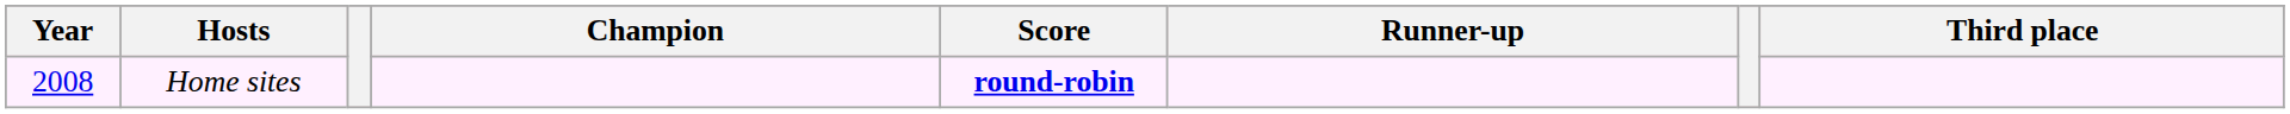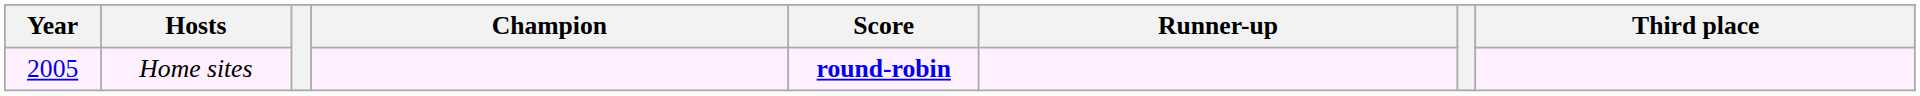Home sites | Year: 2008 -> 2005
